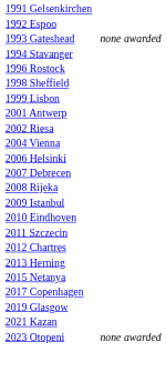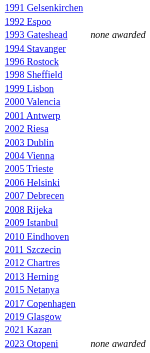+ row: 2000 Valencia
+ row: 2003 Dublin
+ row: 2005 Trieste
